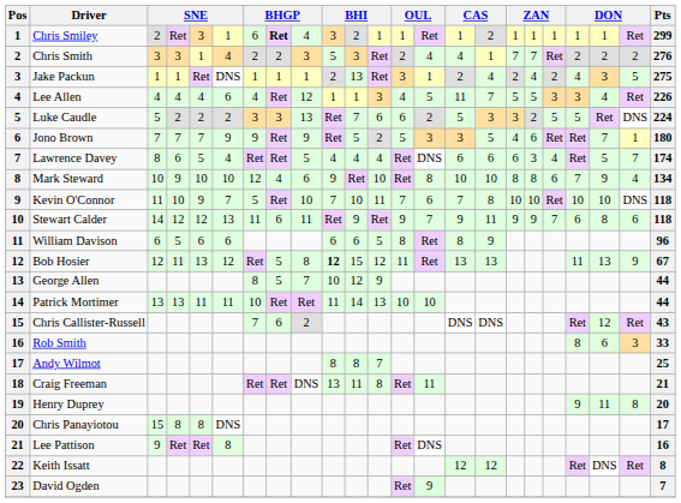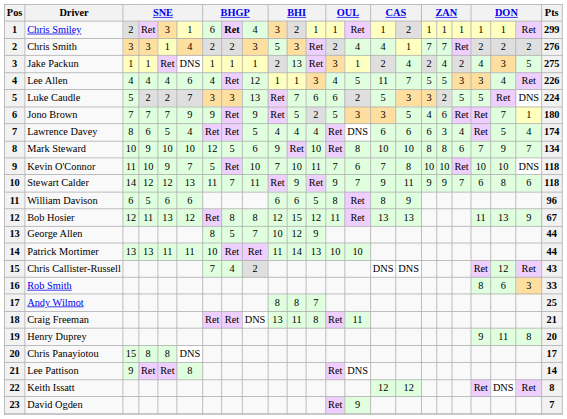Luke Caudle | column 6: 2 -> 7
Lawrence Davey | column 22: 7 -> 4
Mark Steward | column 8: 4 -> 5
Mark Steward | column 22: 4 -> 7
Stewart Calder | column 8: 6 -> 7
Bob Hosier | column 8: 5 -> 8
Bob Hosier | column 10: bold -> normal
Chris Callister-Russell | column 8: 6 -> 4
Lee Pattison | Pts: 16 -> 14
